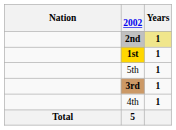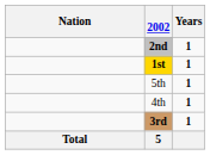2nd | Years: khaki background -> no background
rows swapped: 3rd <-> 4th
